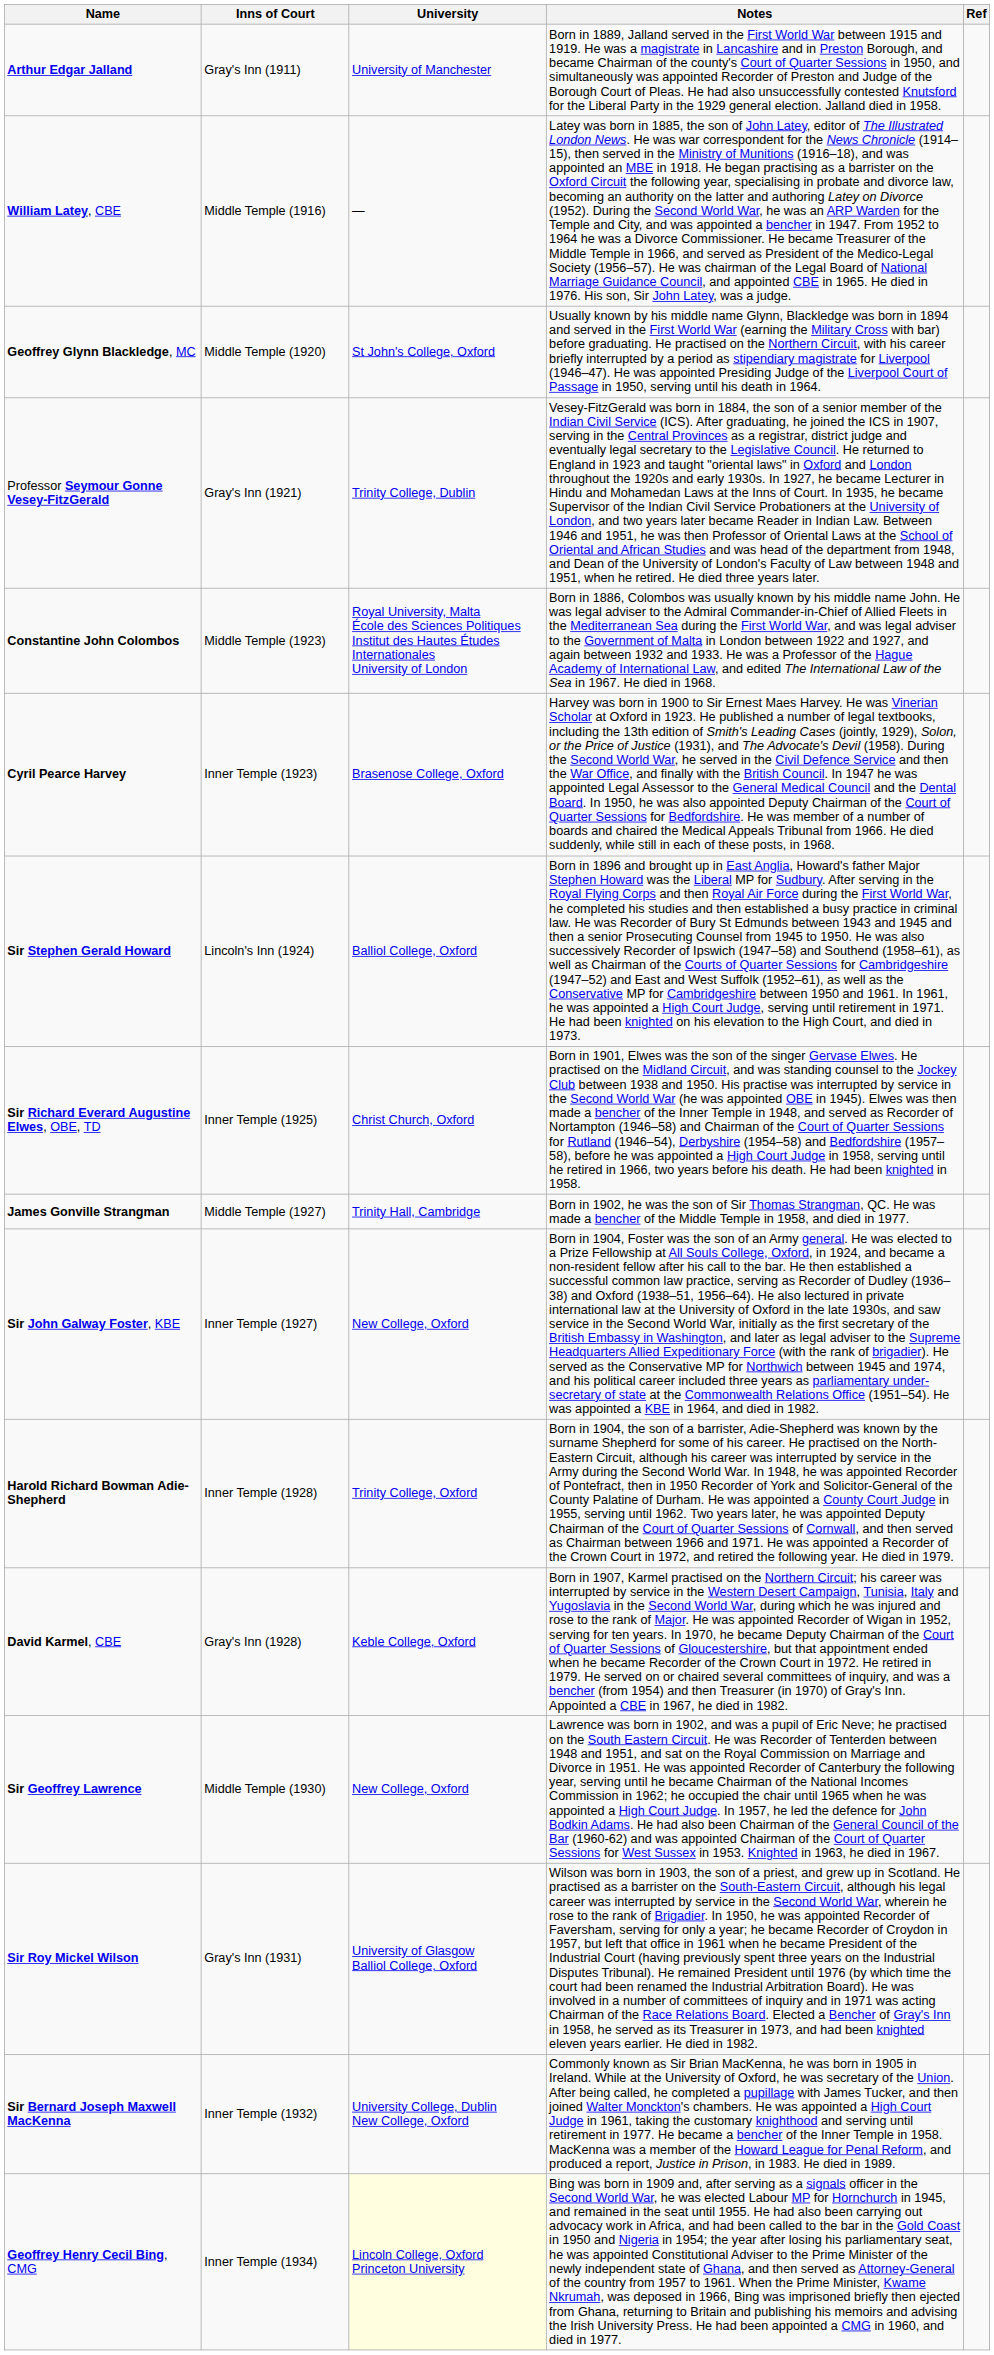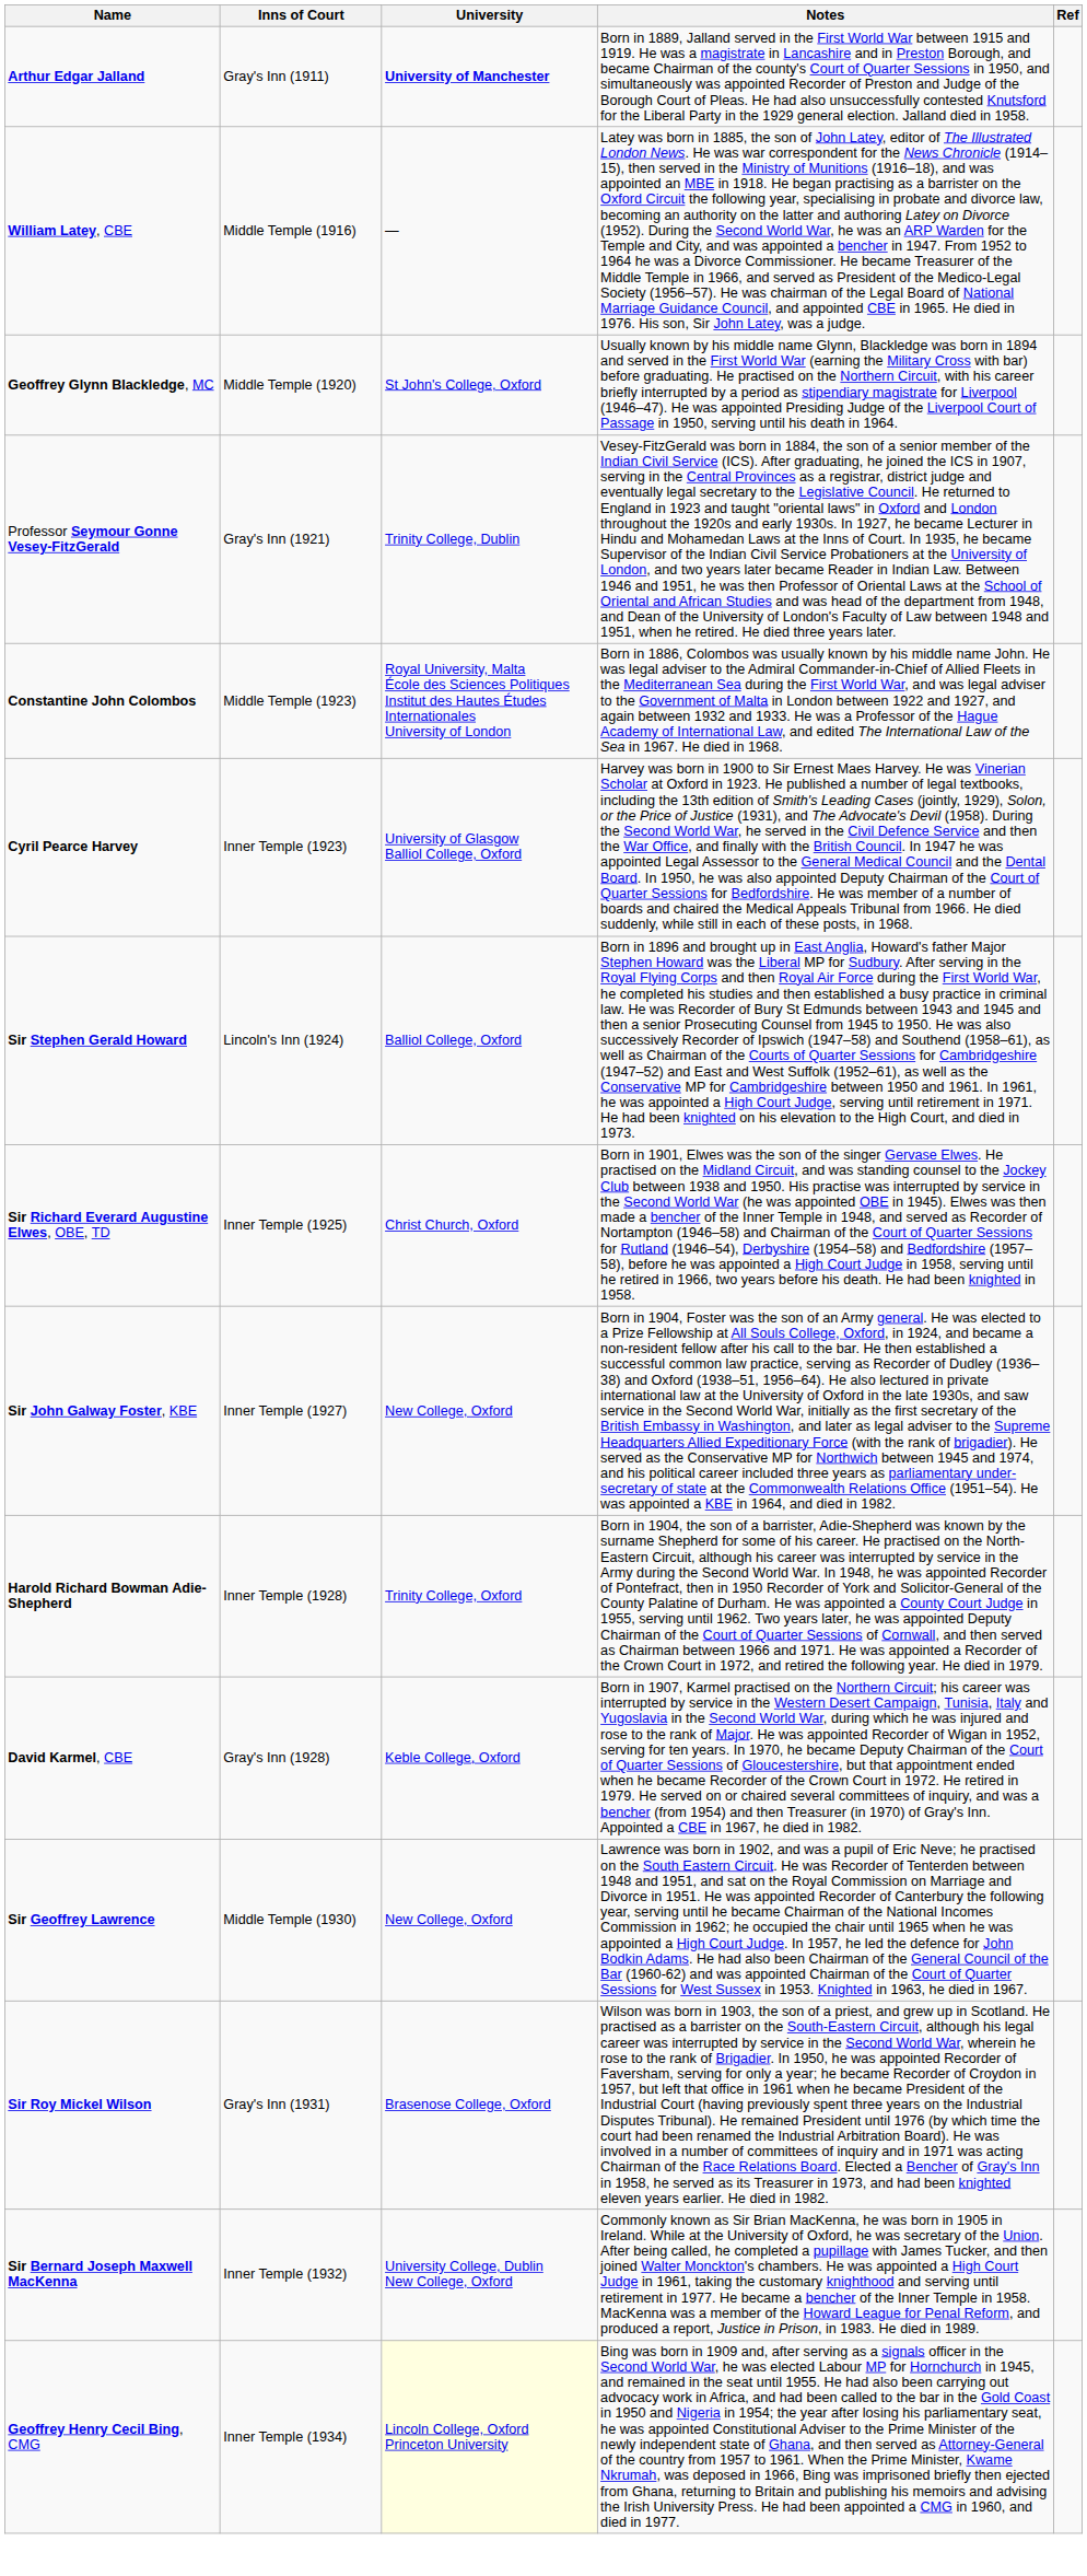Arthur Edgar Jalland | University: normal -> bold
Cyril Pearce Harvey | University: Brasenose College, Oxford -> University of Glasgow Balliol College, Oxford
- row: James Gonville Strangman | Middle Temple (1927) | Trinity Hall, Cambridge | Born in 1902, he was the son of Sir Thomas Strangman, QC. He was made a bencher of the Middle Temple in 1958, and died in 1977.
Sir Roy Mickel Wilson | University: University of Glasgow Balliol College, Oxford -> Brasenose College, Oxford
